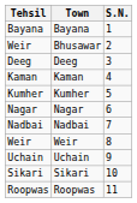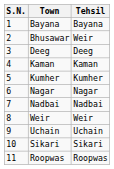columns swapped: S.N. <-> Tehsil
